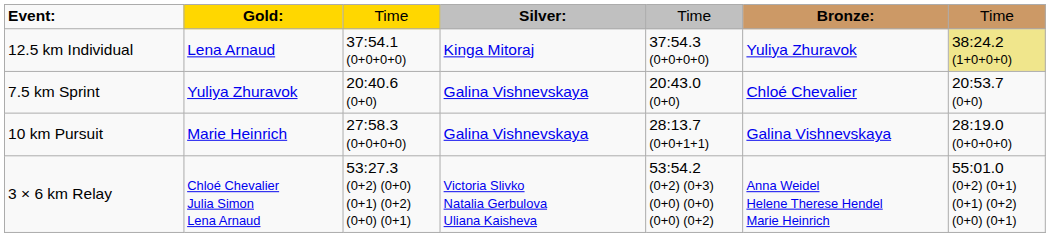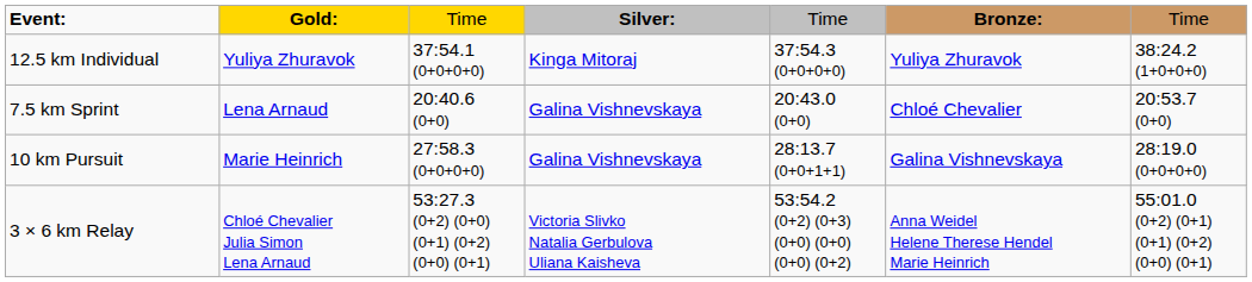12.5 km Individual | column 2: Lena Arnaud -> Yuliya Zhuravok
12.5 km Individual | column 7: khaki background -> no background
7.5 km Sprint | column 2: Yuliya Zhuravok -> Lena Arnaud
